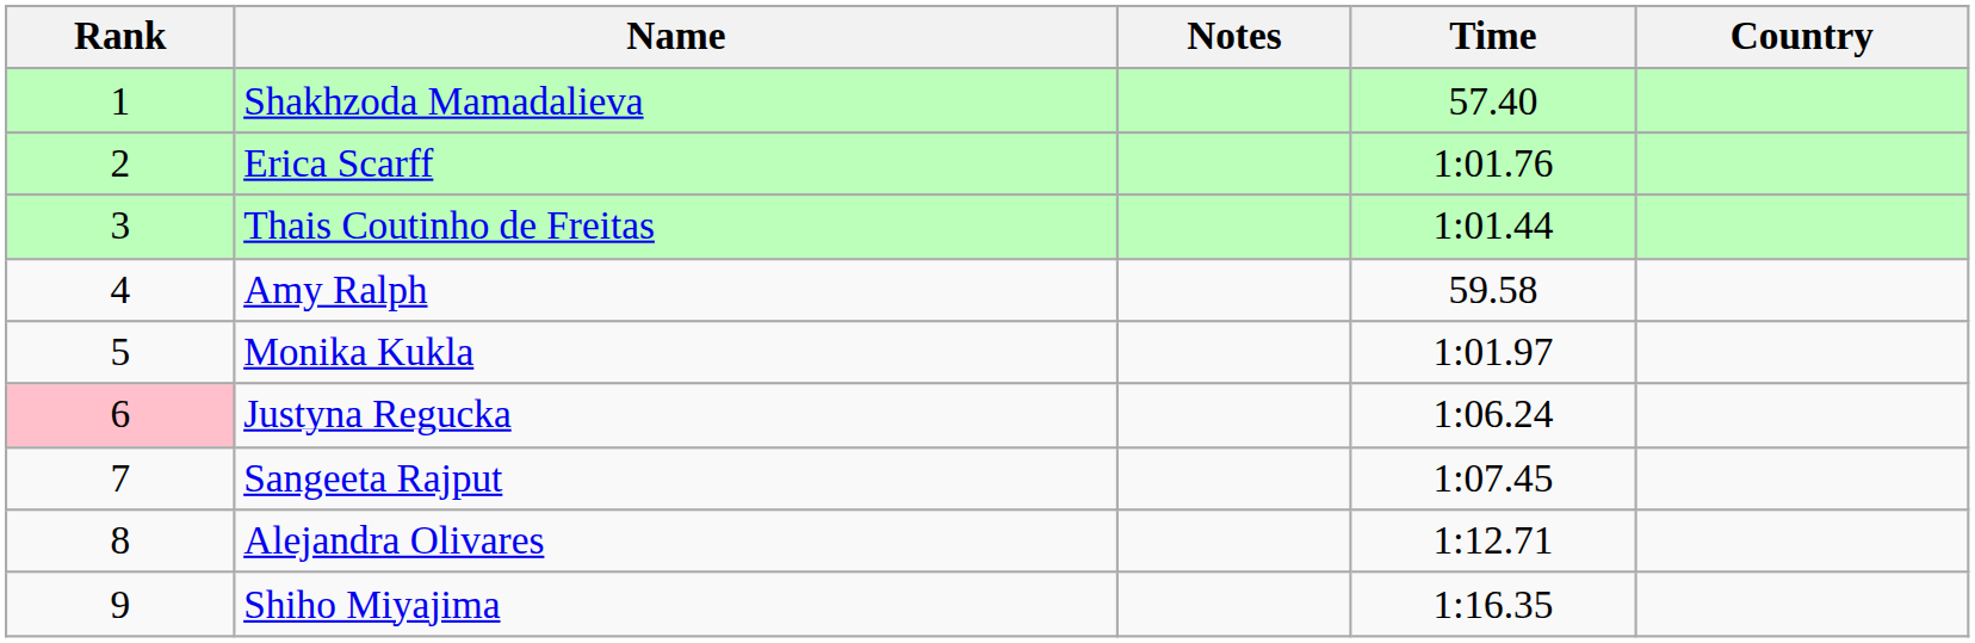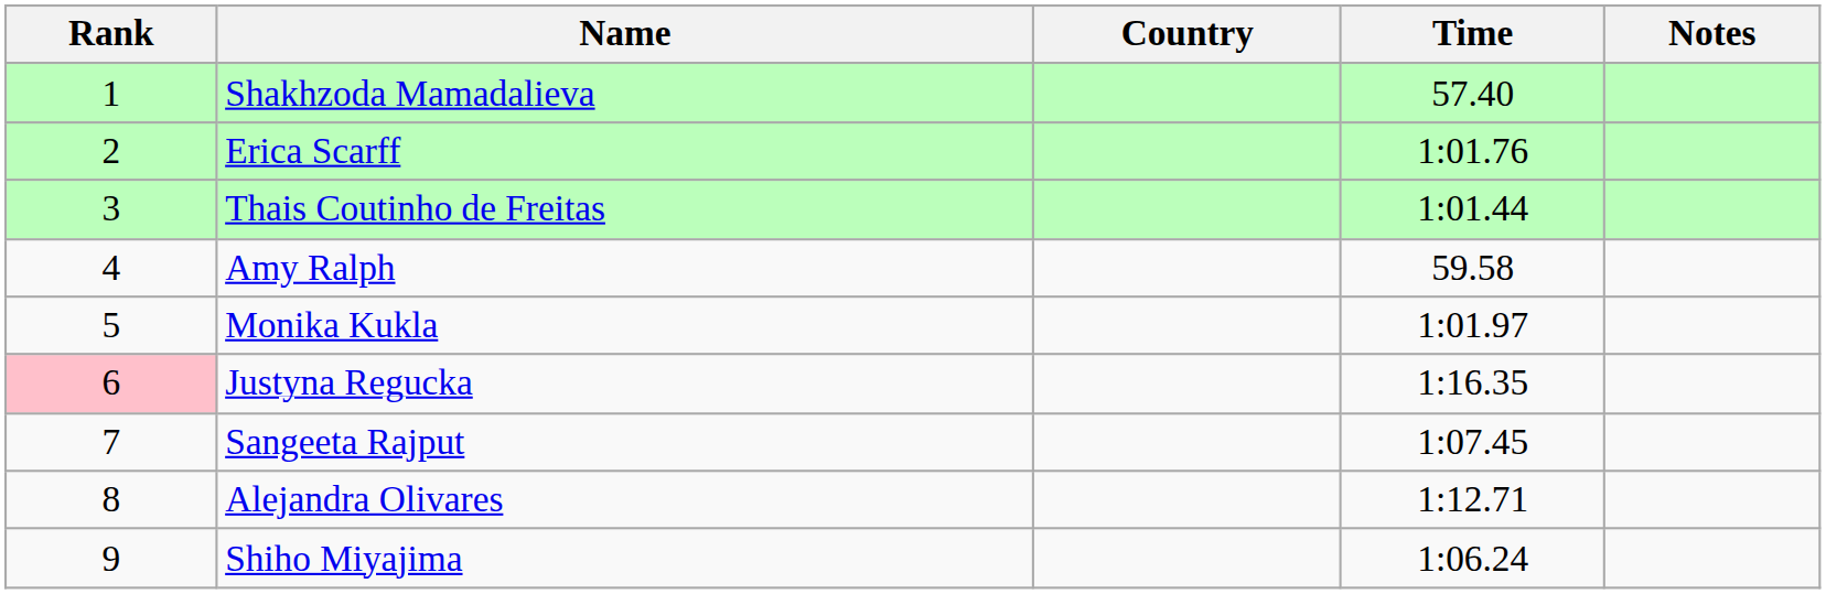columns swapped: Country <-> Notes
Justyna Regucka | Time: 1:06.24 -> 1:16.35
Shiho Miyajima | Time: 1:16.35 -> 1:06.24
